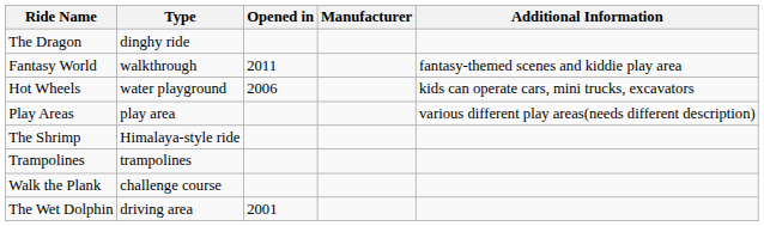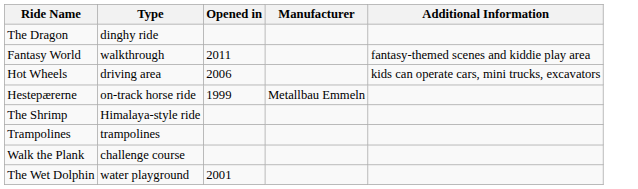Hot Wheels | Type: water playground -> driving area
+ row: Hestepærerne | on-track horse ride | 1999 | Metallbau Emmeln
- row: Play Areas | play area | various different play areas(needs different description)
The Wet Dolphin | Type: driving area -> water playground
